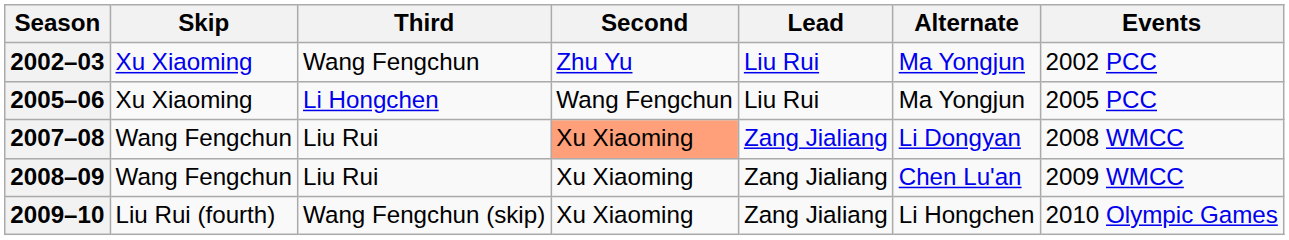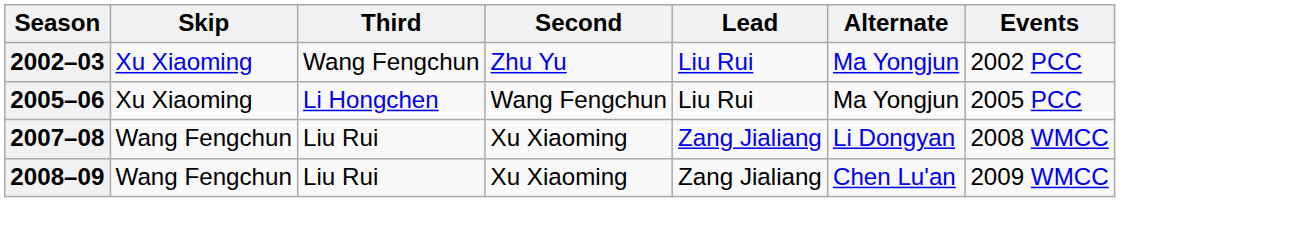2007–08 | Second: lightsalmon background -> no background
- row: 2009–10 | Liu Rui (fourth) | Wang Fengchun (skip) | Xu Xiaoming | Zang Jialiang | Li Hongchen | 2010 Olympic Games
